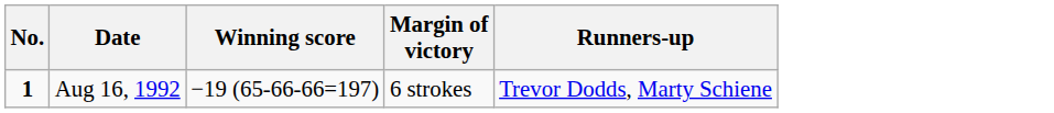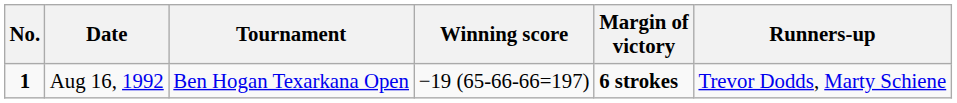+ column: Tournament | Ben Hogan Texarkana Open
Aug 16, 1992 | Margin of victory: normal -> bold
